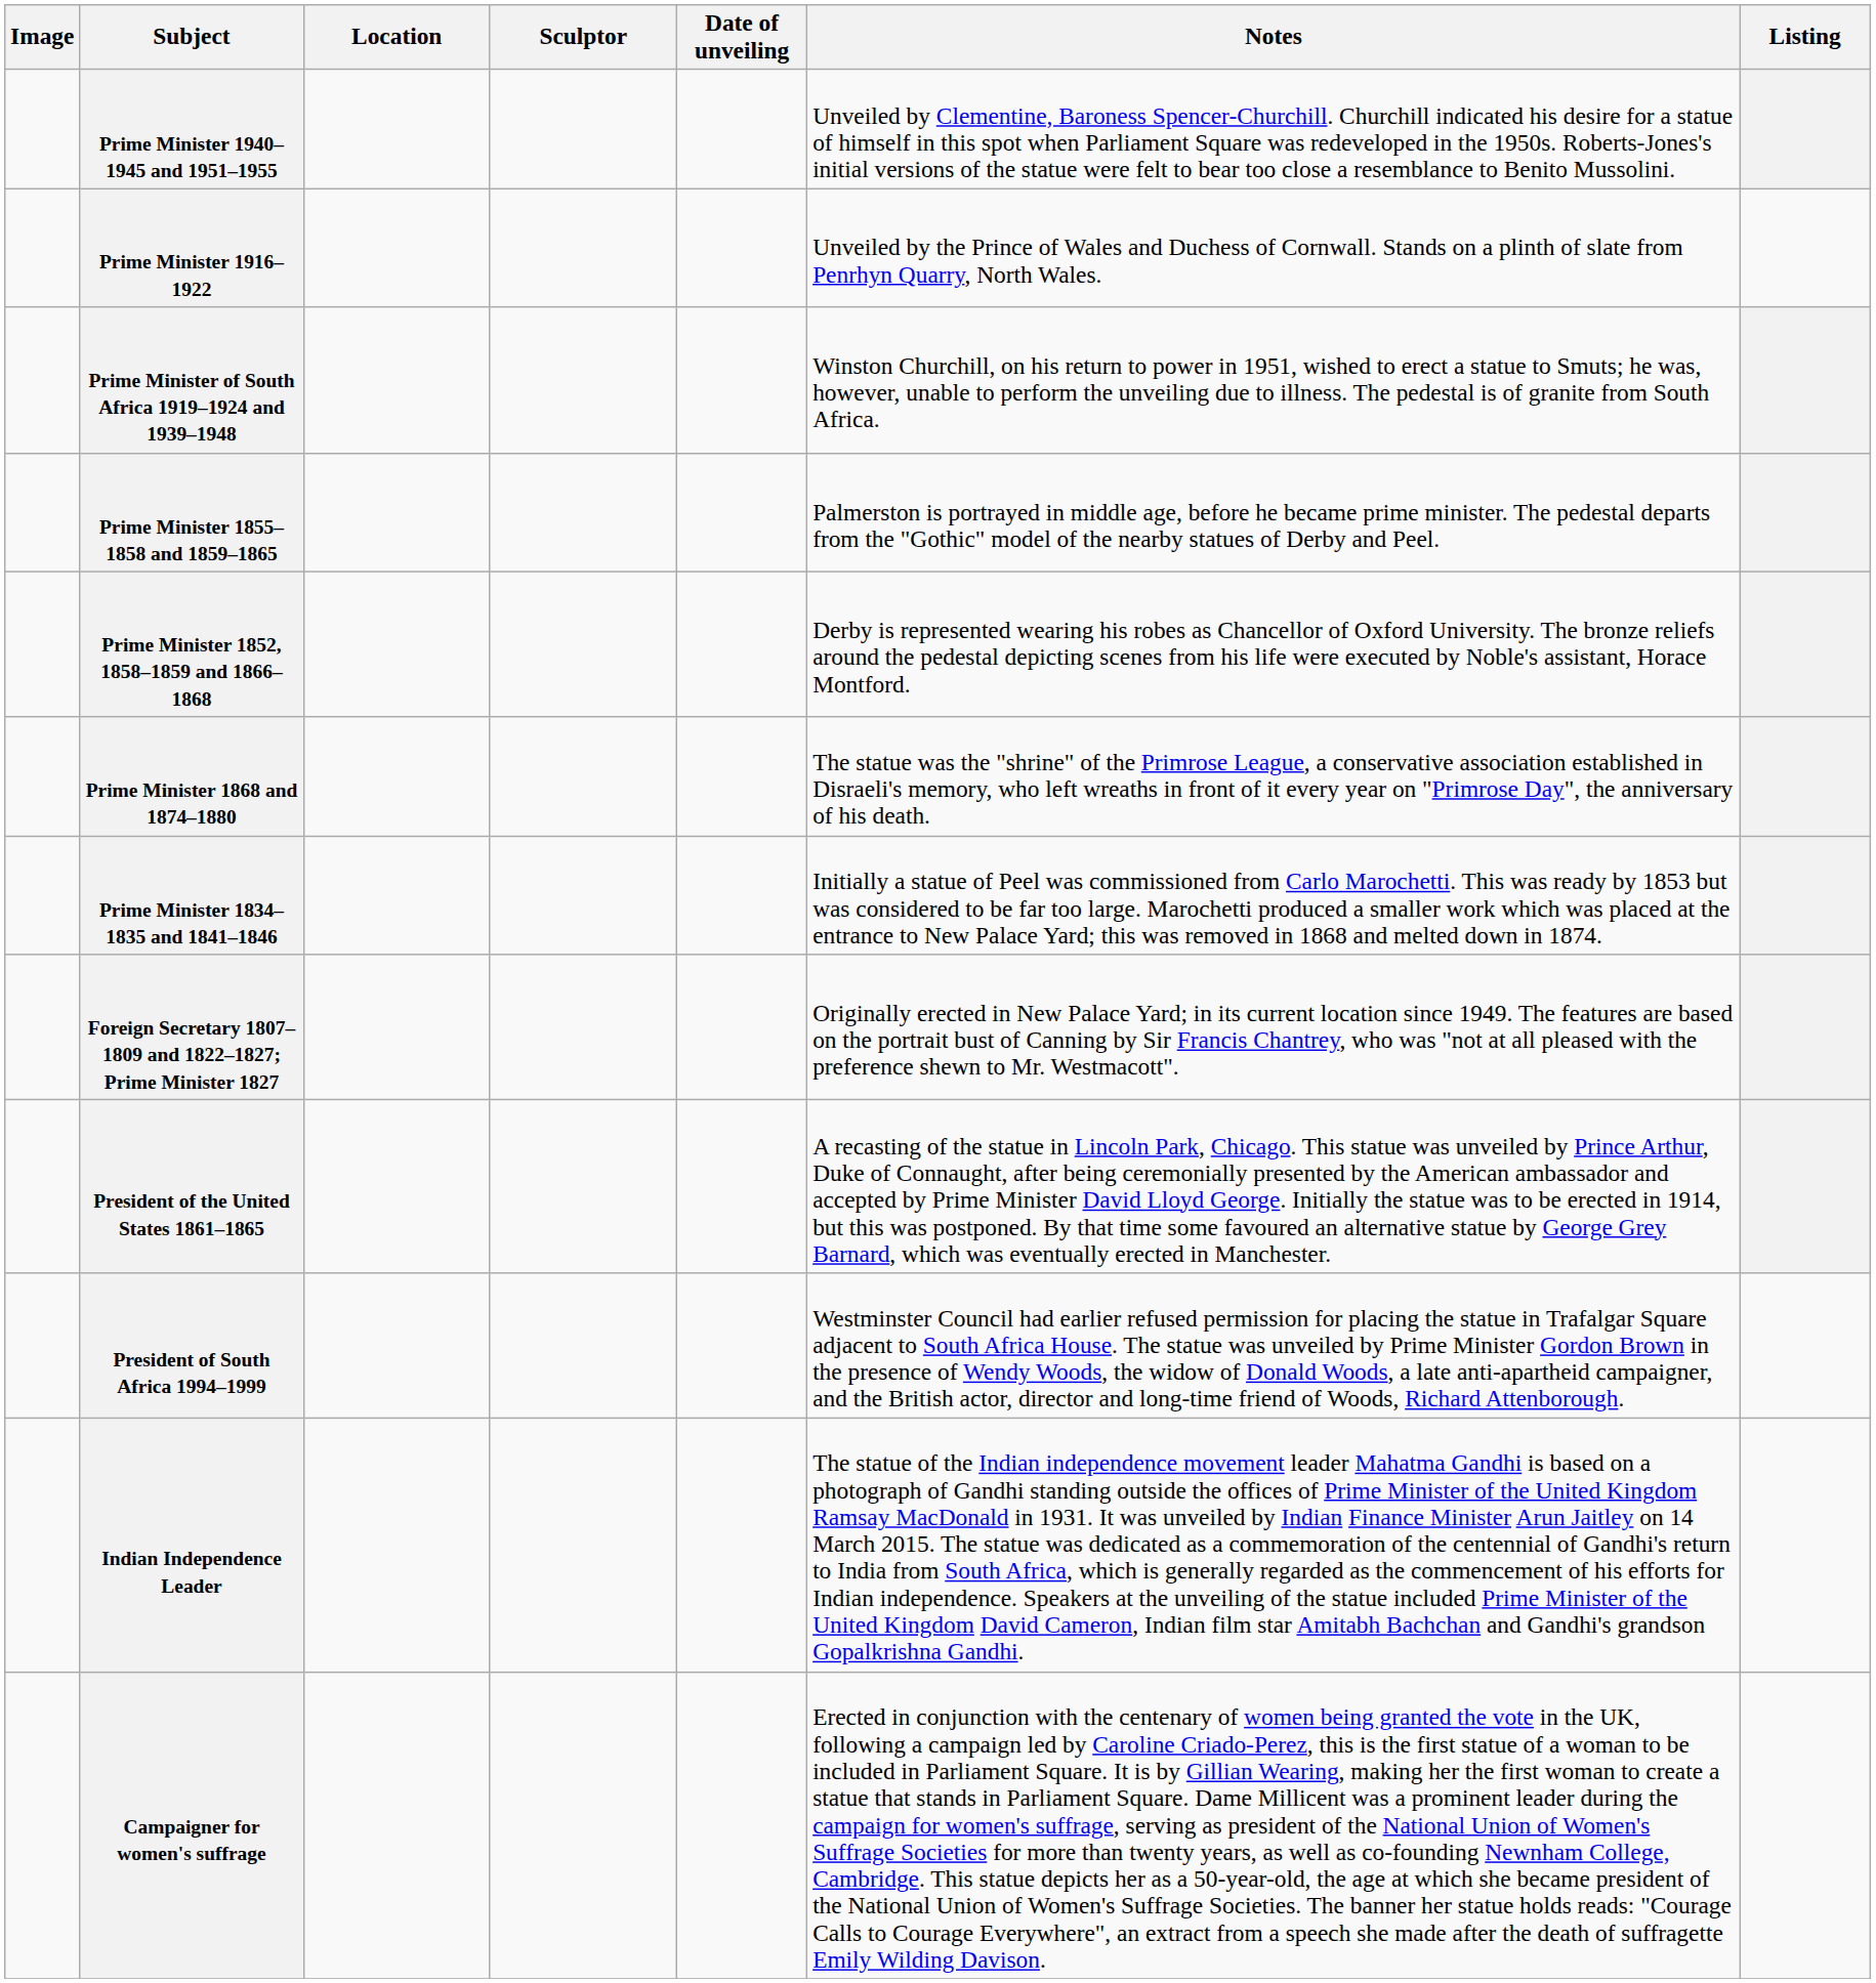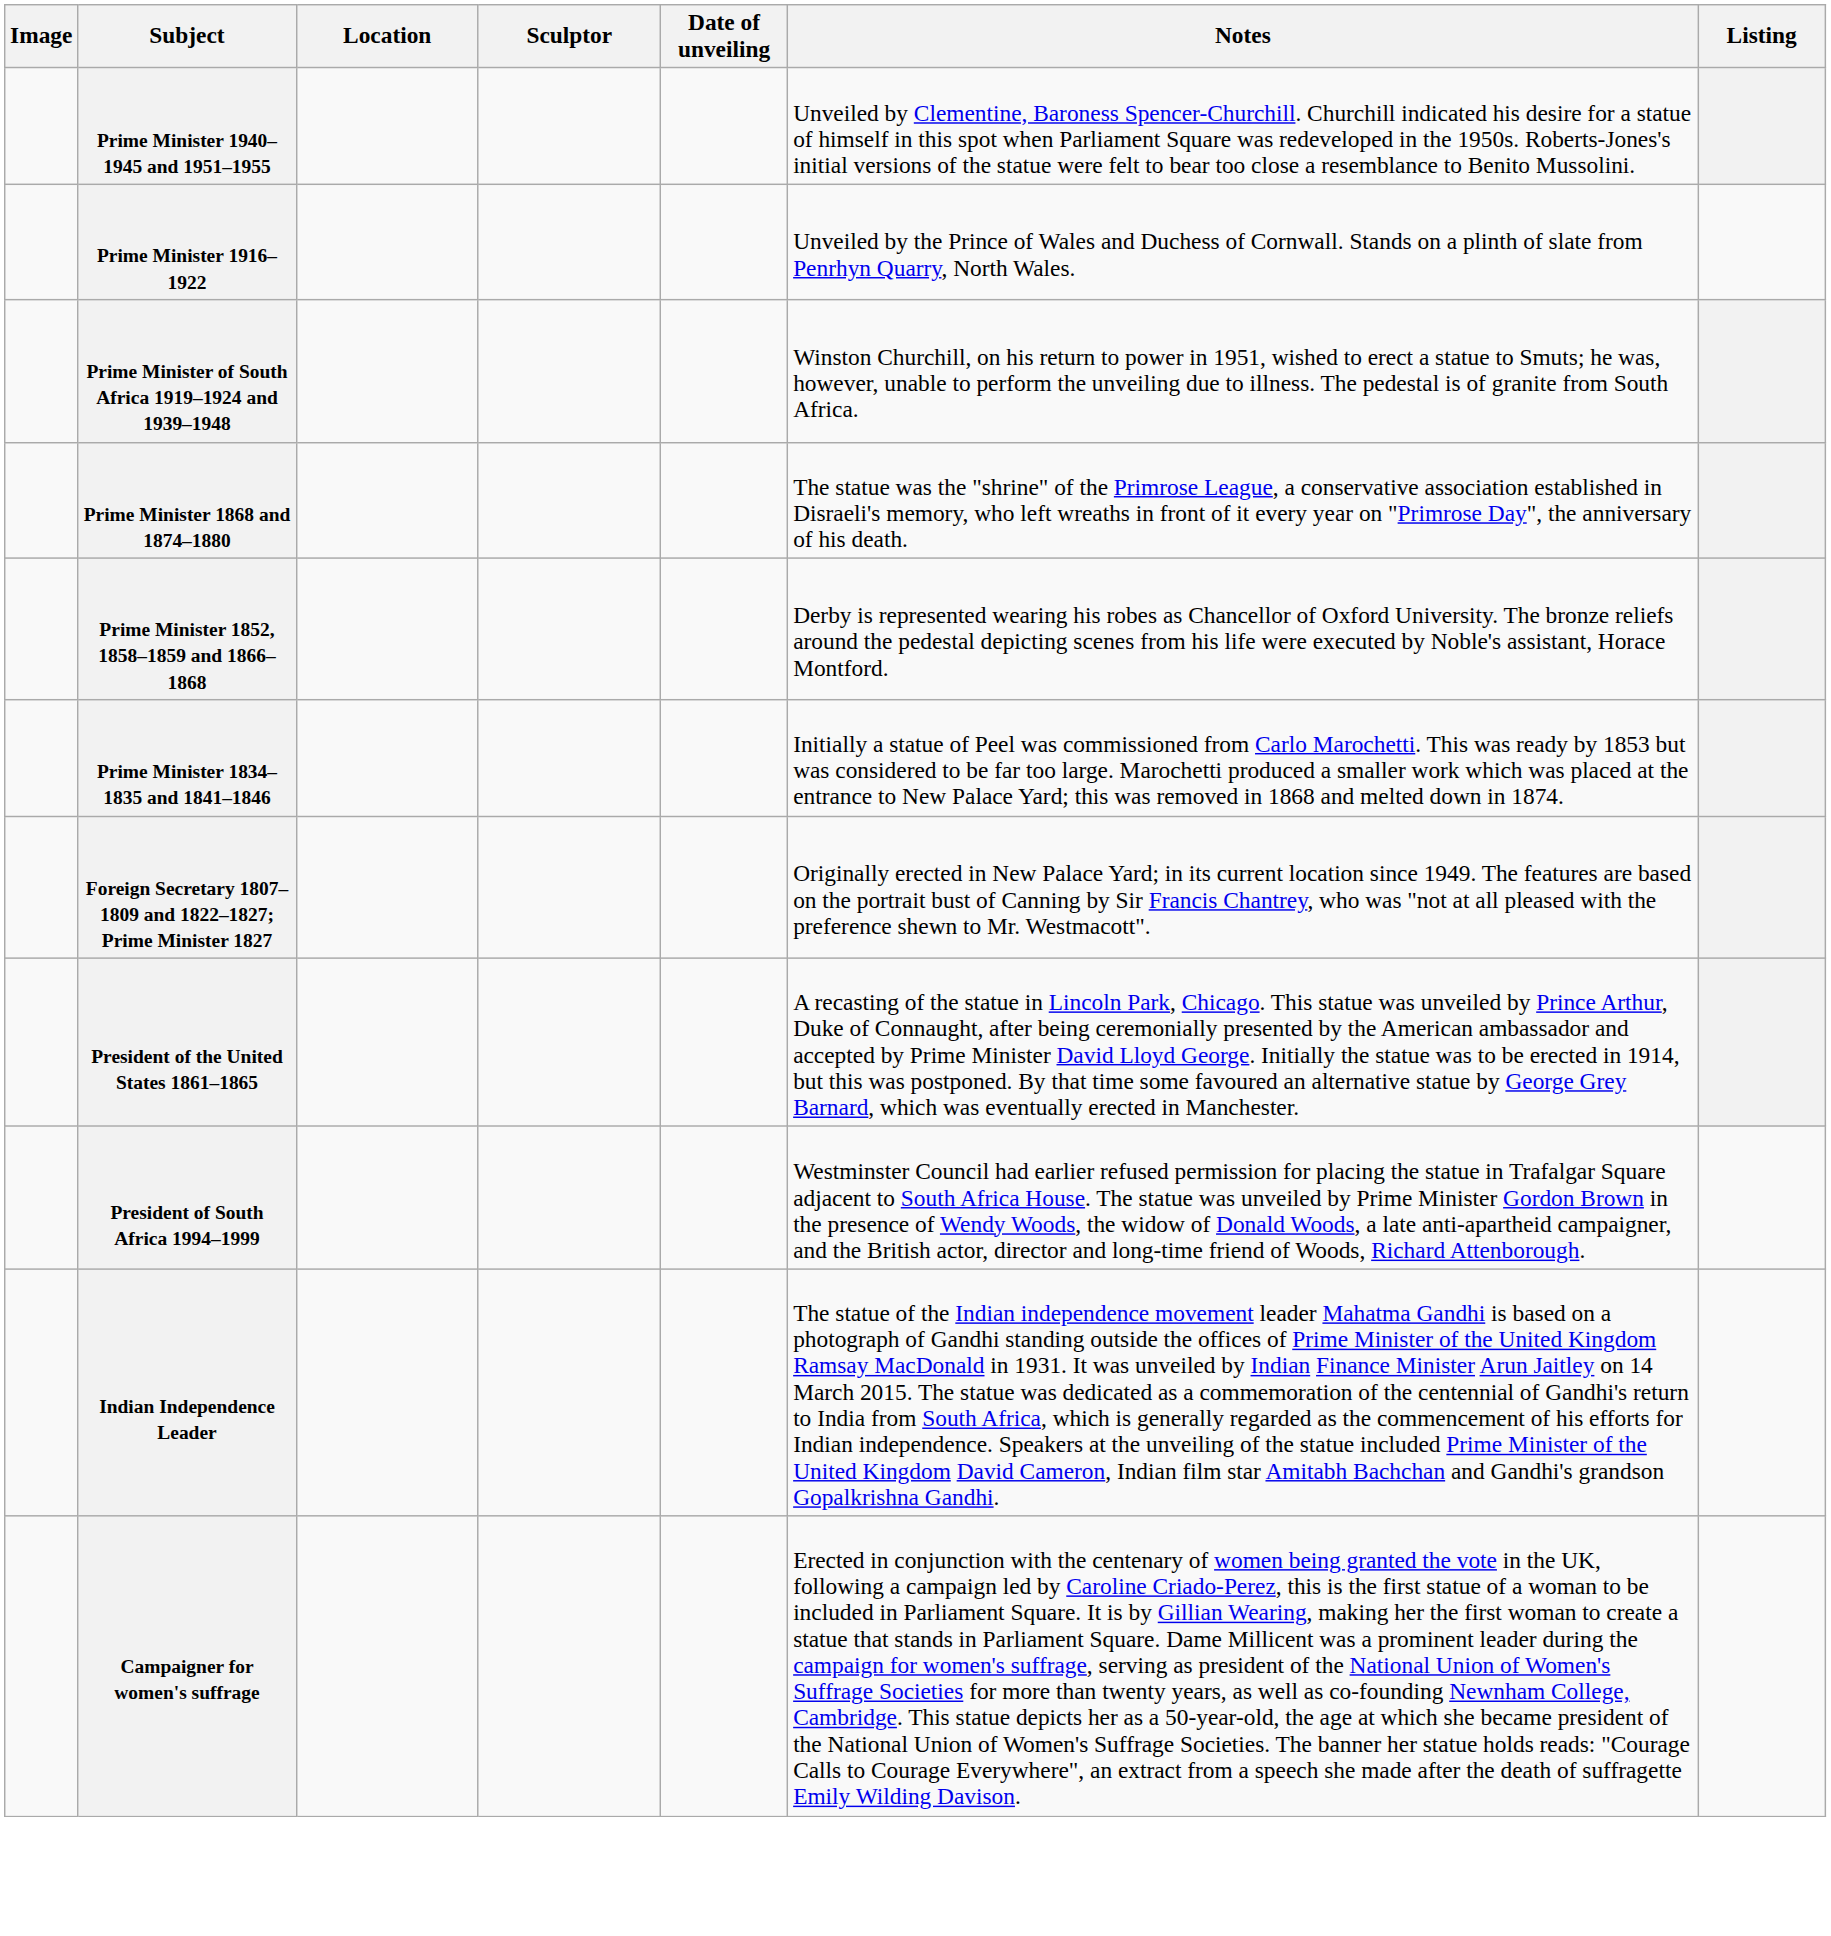- row: Prime Minister 1855–1858 and 1859–1865 | Palmerston is portrayed in middle age, before he became prime minister. The pedestal departs from the "Gothic" model of the nearby statues of Derby and Peel.
rows swapped: Prime Minister 1852, 1858–1859 and 1866–1868 <-> Prime Minister 1868 and 1874–1880
